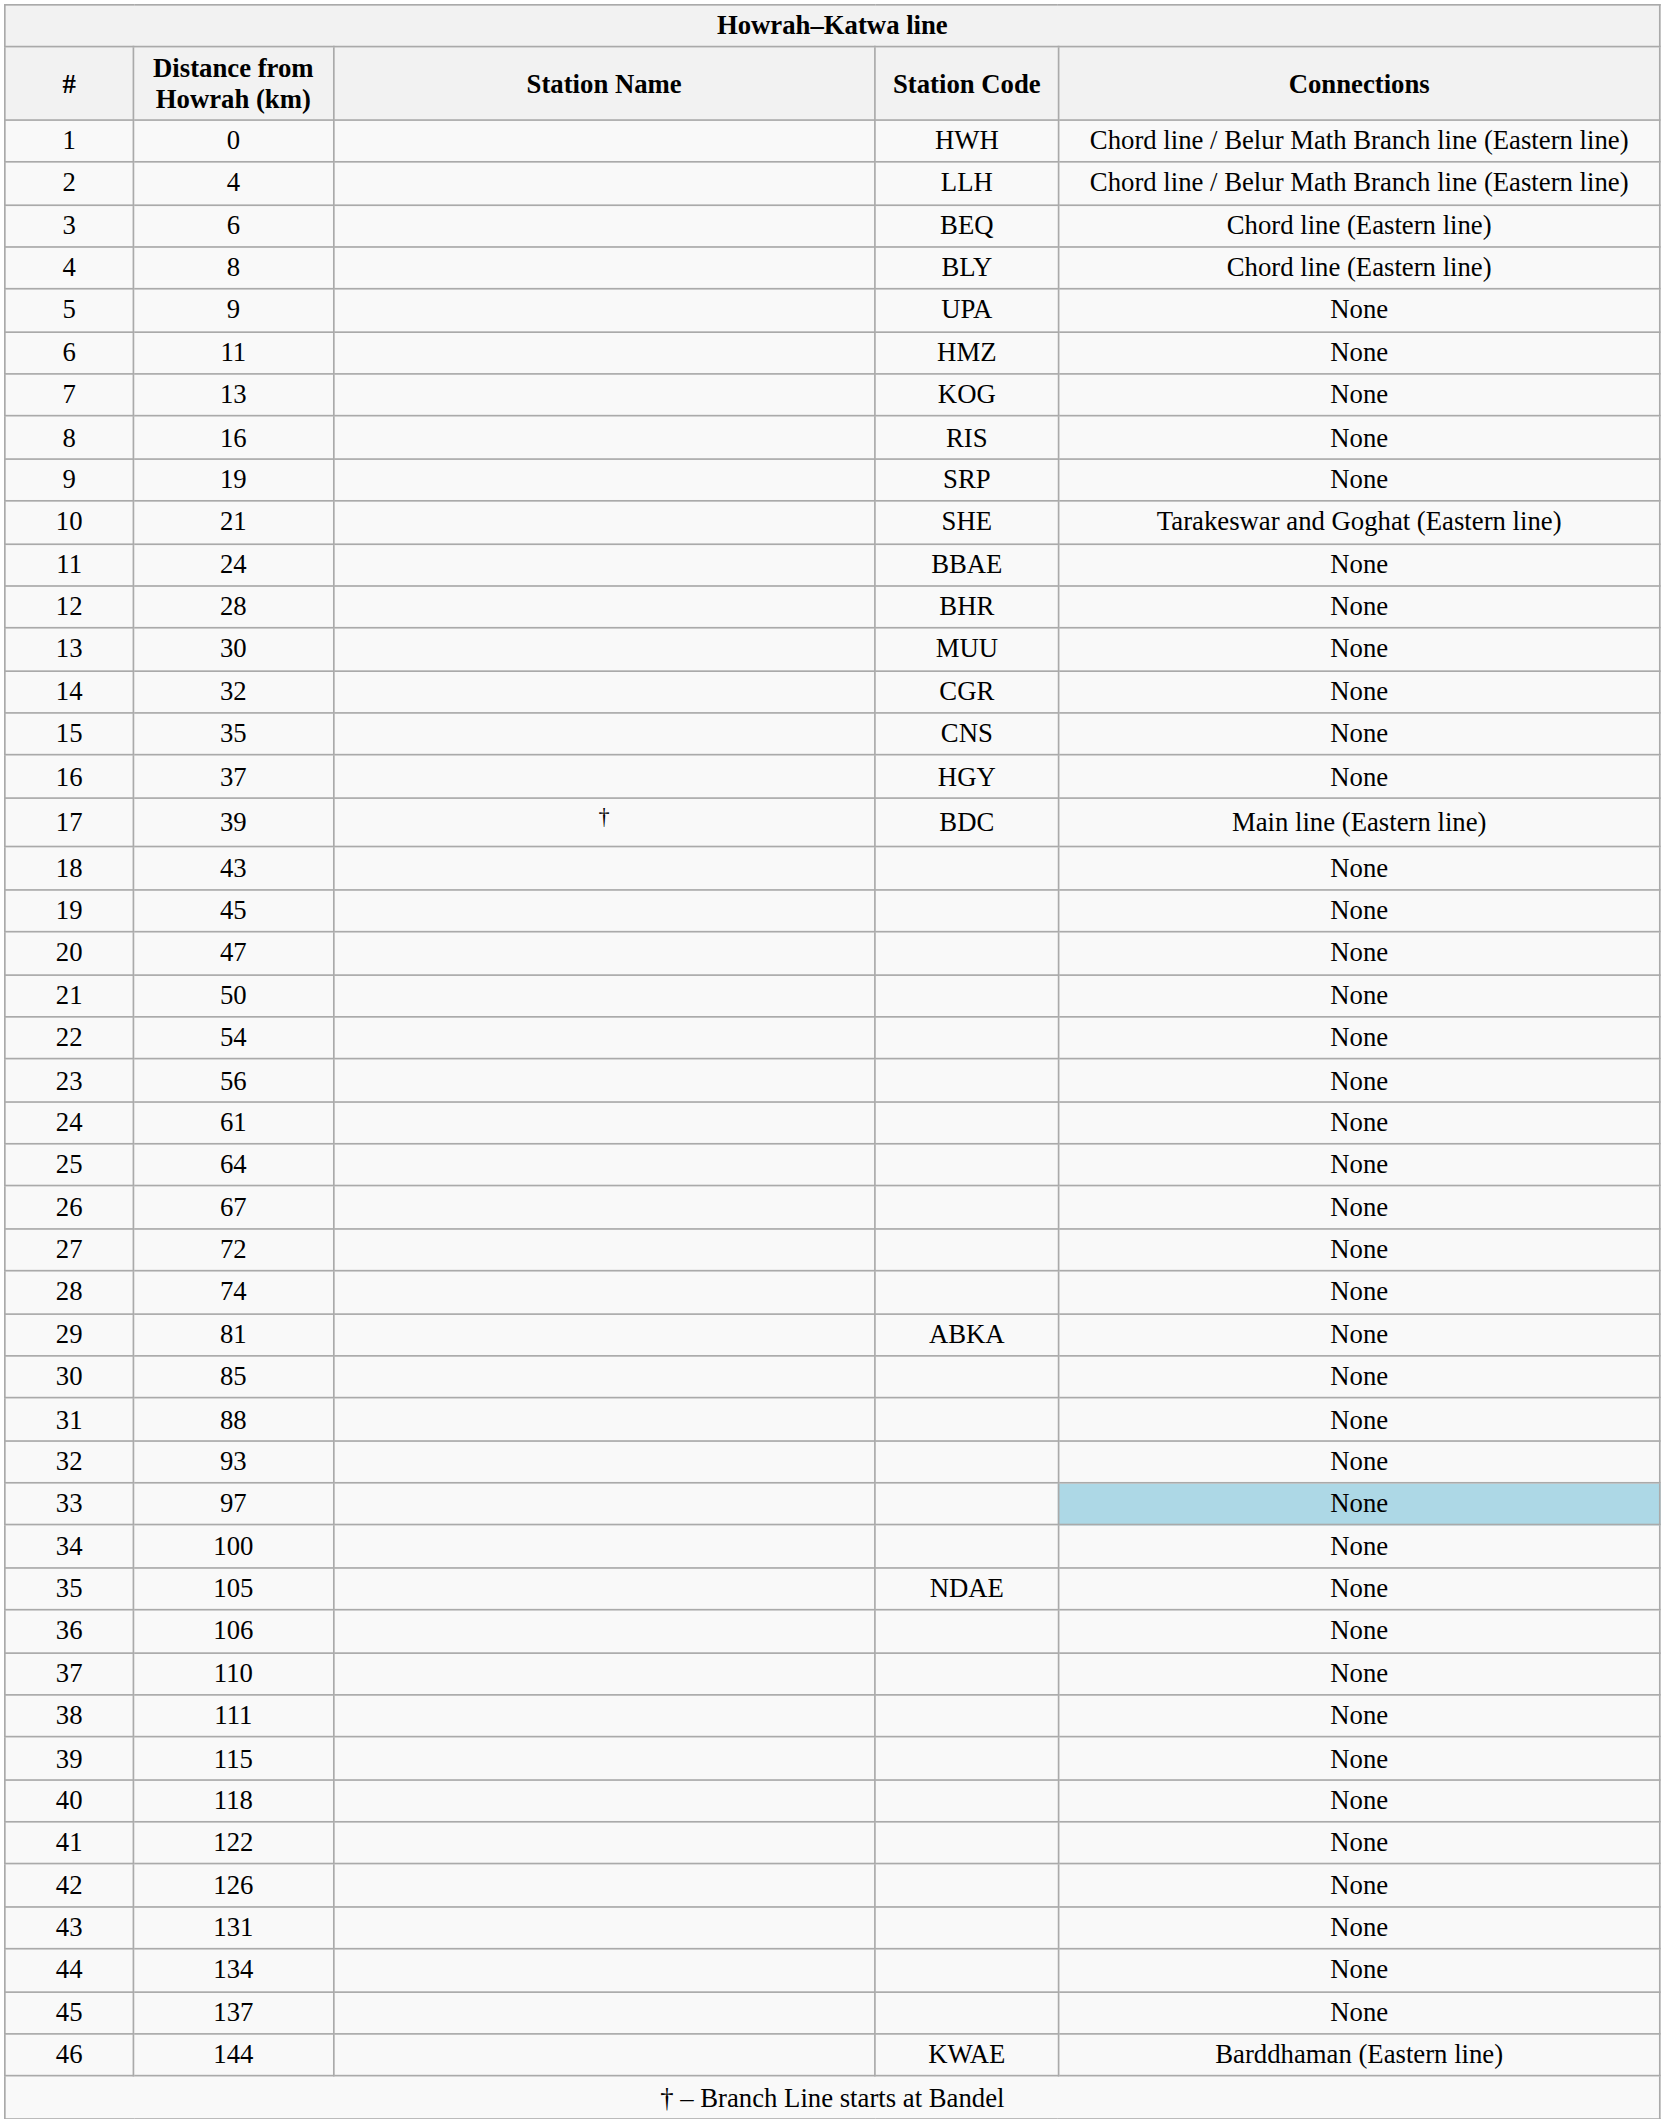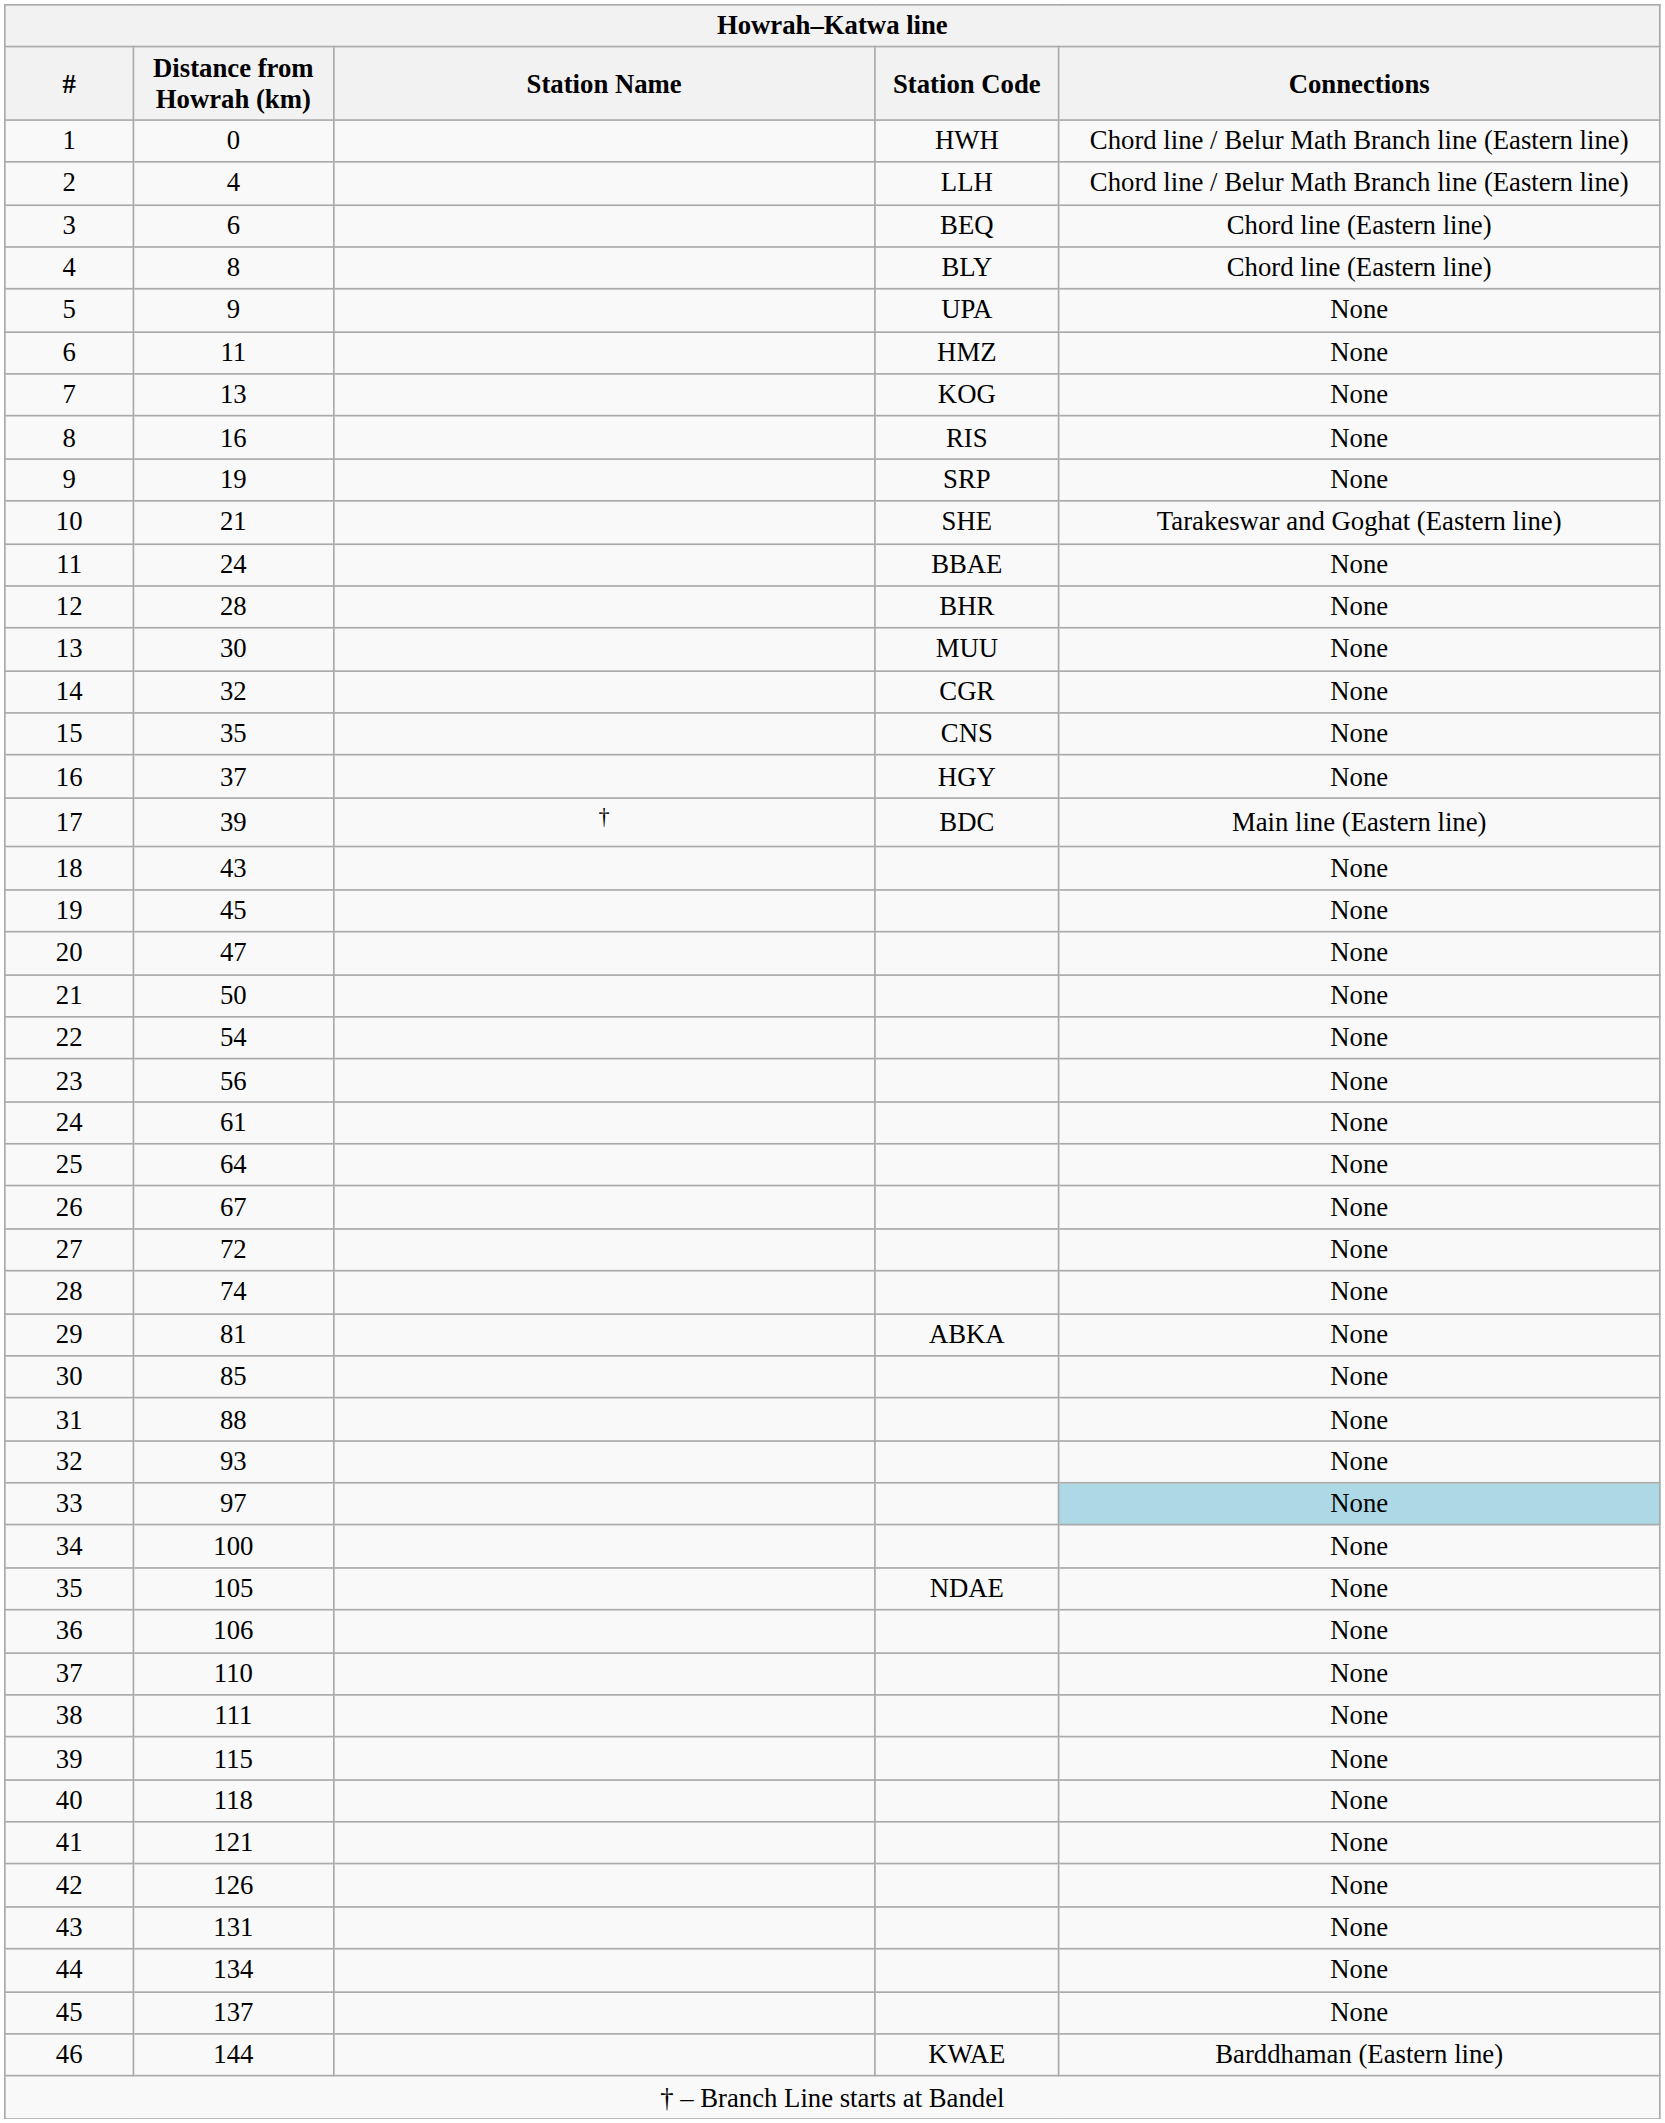41 | Distance from Howrah (km): 122 -> 121
